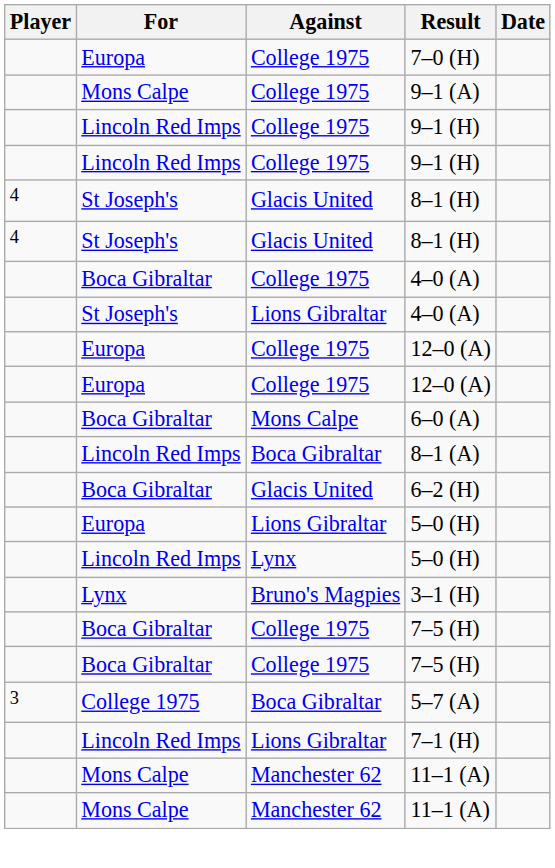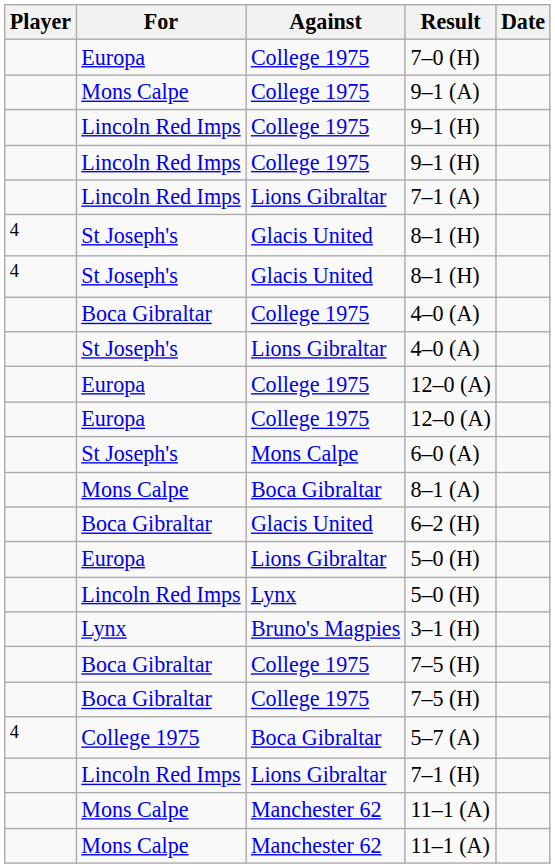+ row: Lincoln Red Imps | Lions Gibraltar | 7–1 (A)
6–0 (A) | For: Boca Gibraltar -> St Joseph's
8–1 (A) | For: Lincoln Red Imps -> Mons Calpe
5–7 (A) | Player: 3 -> 4
